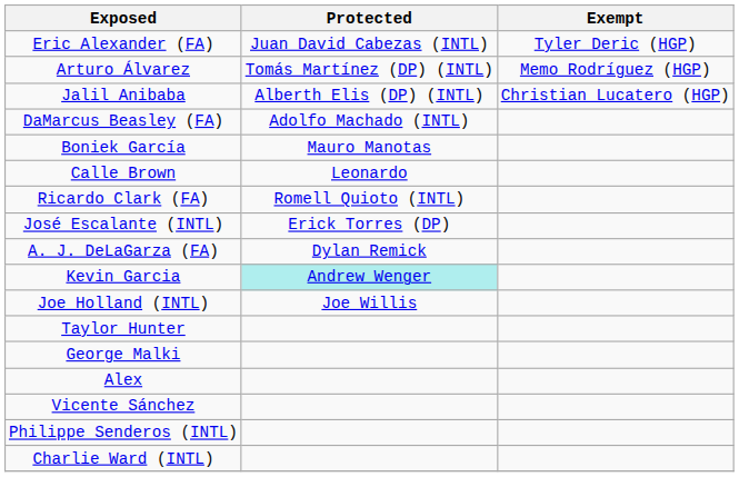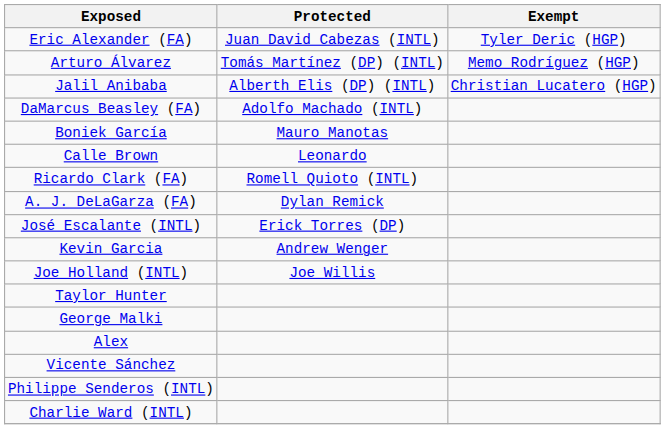rows swapped: A. J. DeLaGarza (FA) <-> José Escalante (INTL)
Kevin Garcia | Protected: paleturquoise background -> no background
